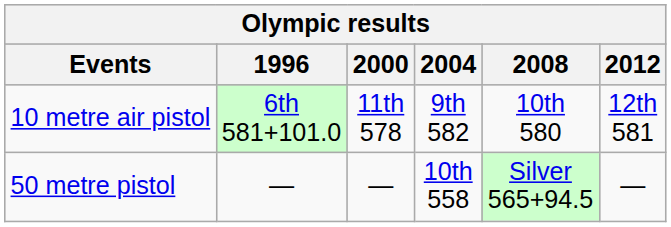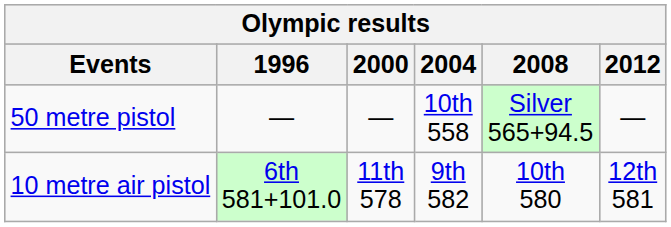rows swapped: 50 metre pistol <-> 10 metre air pistol
